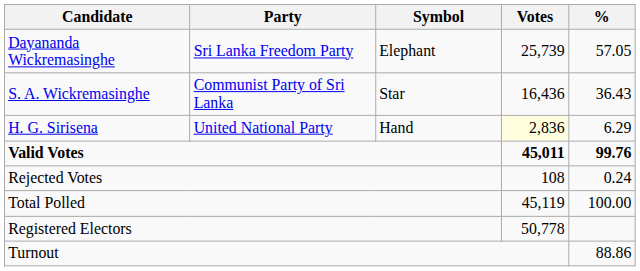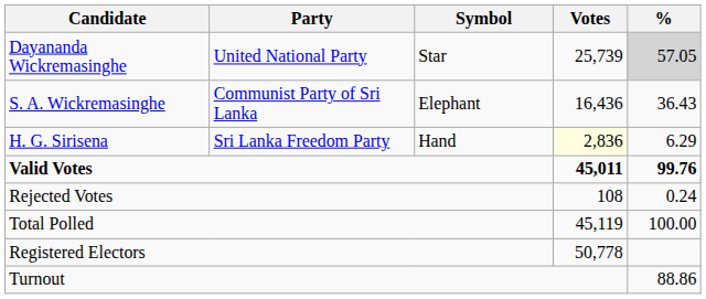Dayananda Wickremasinghe | Party: Sri Lanka Freedom Party -> United National Party
Dayananda Wickremasinghe | Symbol: Elephant -> Star
Dayananda Wickremasinghe | %: no background -> lightgrey background
S. A. Wickremasinghe | Symbol: Star -> Elephant
H. G. Sirisena | Party: United National Party -> Sri Lanka Freedom Party
